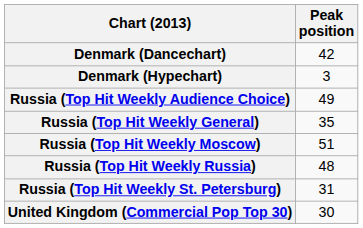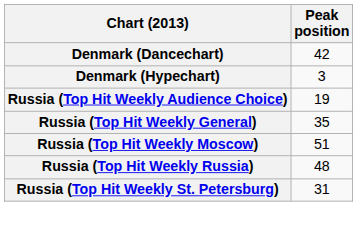Russia (Top Hit Weekly Audience Choice) | Peak position: 49 -> 19
- row: United Kingdom (Commercial Pop Top 30) | 30
